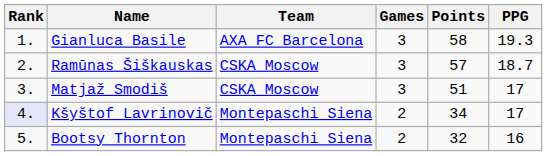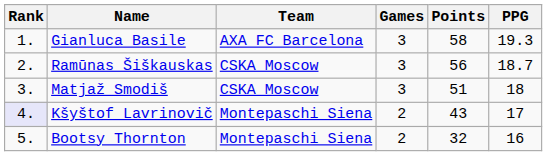Ramūnas Šiškauskas | Points: 57 -> 56
Matjaž Smodiš | PPG: 17 -> 18
Kšyštof Lavrinovič | Points: 34 -> 43
